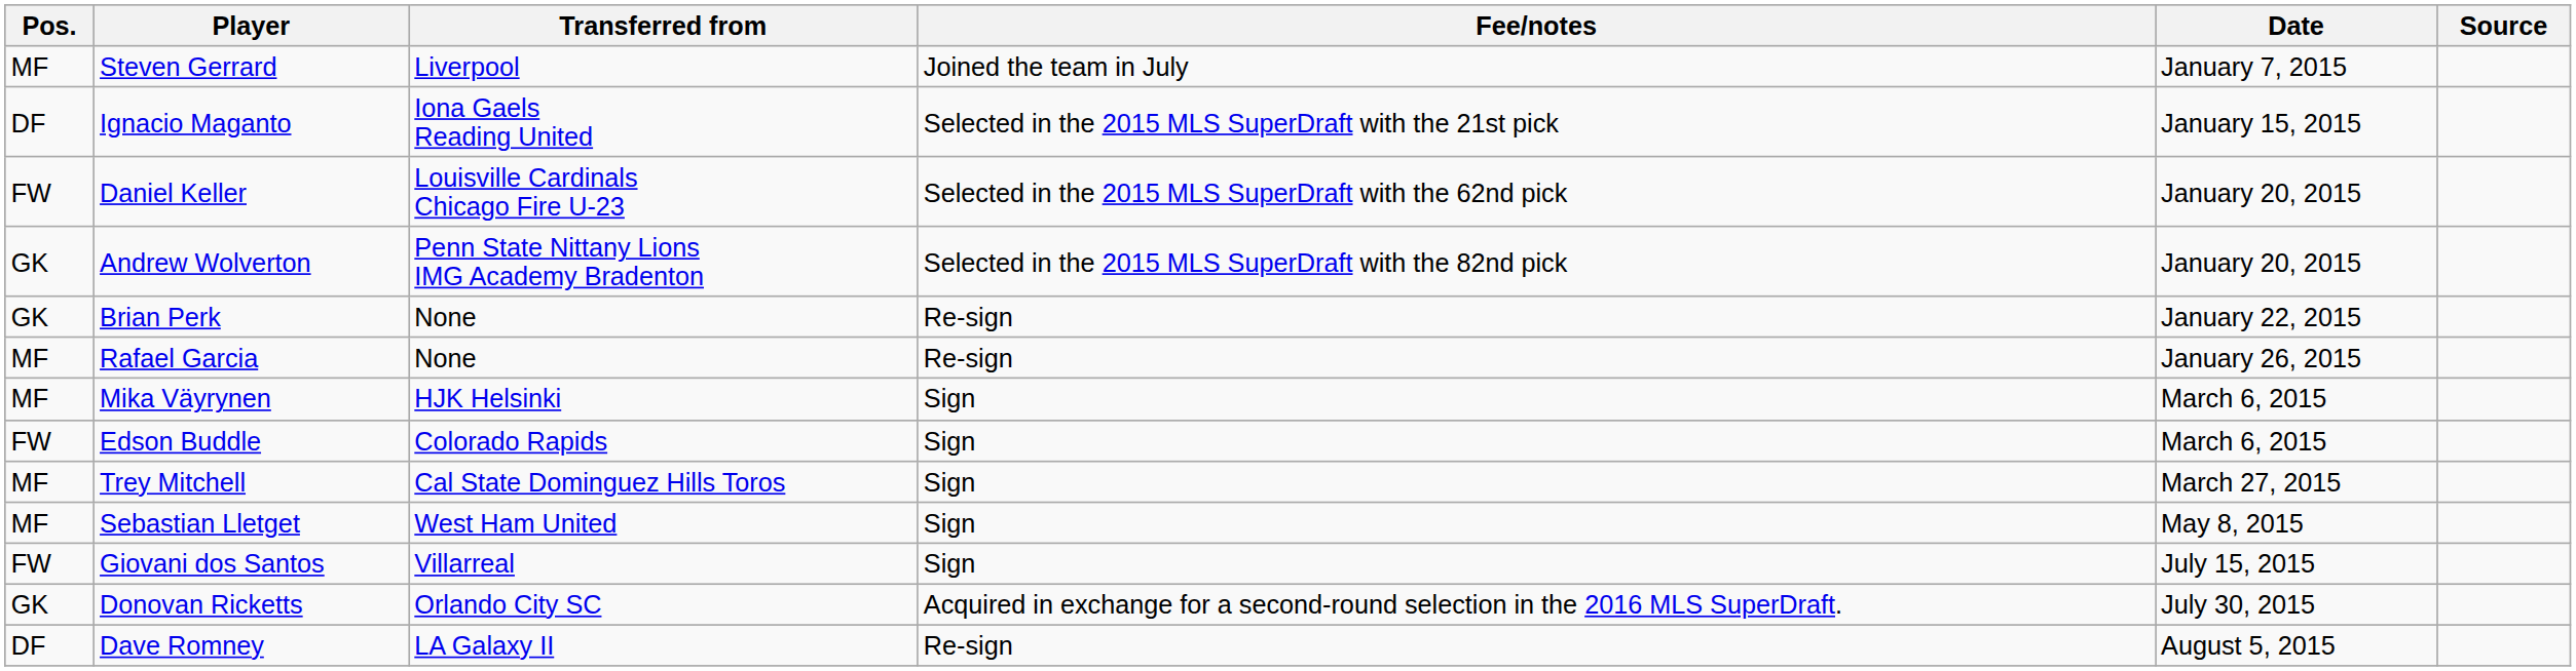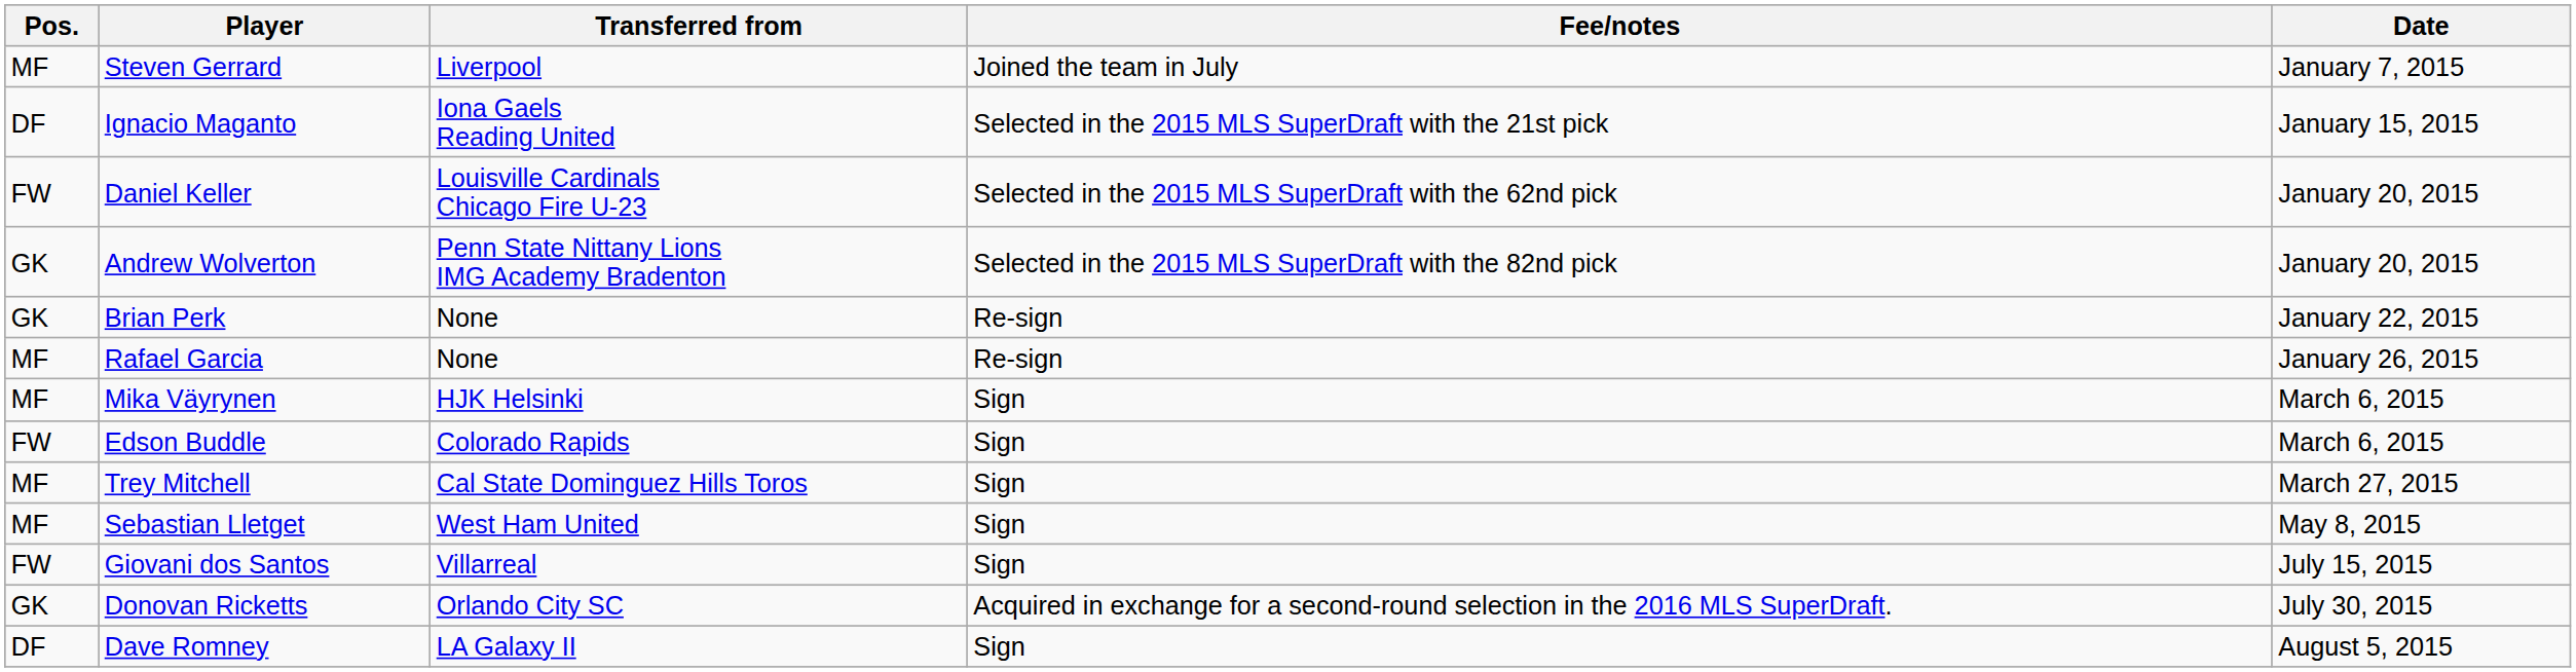- column: Source
Dave Romney | Fee/notes: Re-sign -> Sign
